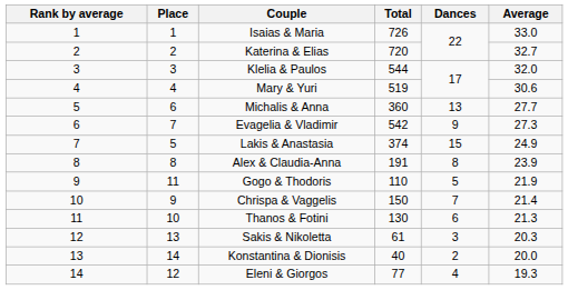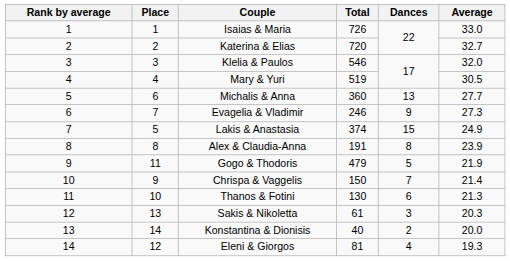Klelia & Paulos | Total: 544 -> 546
Mary & Yuri | Average: 30.6 -> 30.5
Evagelia & Vladimir | Total: 542 -> 246
Gogo & Thodoris | Total: 110 -> 479
Eleni & Giorgos | Total: 77 -> 81
